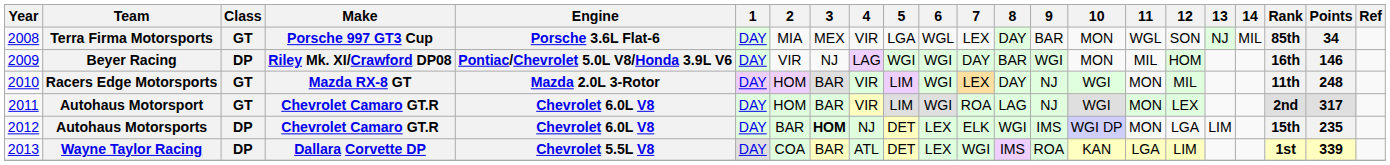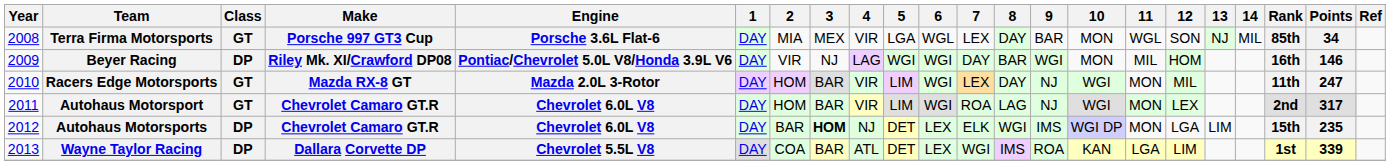Racers Edge Motorsports | Points: 248 -> 247
